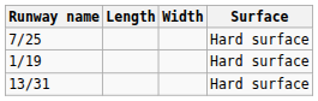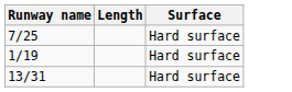- column: Width
